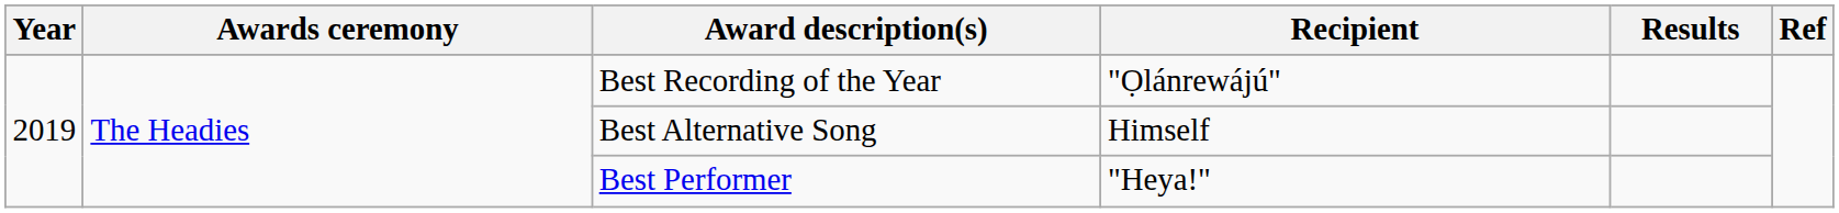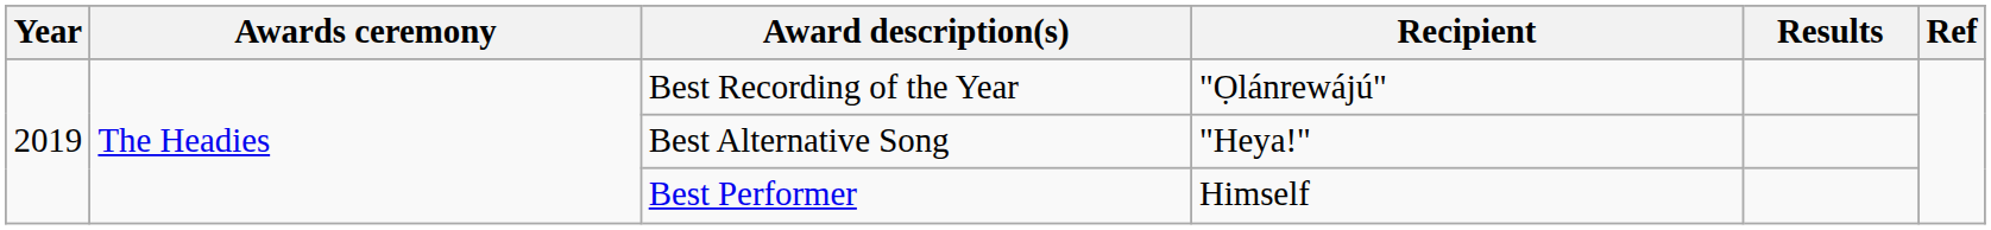Best Alternative Song | Recipient: Himself -> "Heya!"
Best Performer | Recipient: "Heya!" -> Himself
